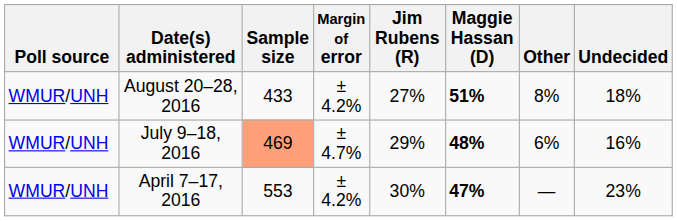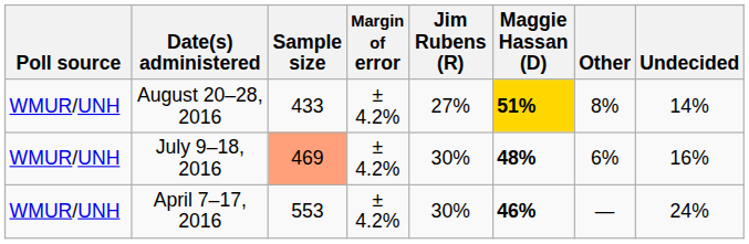August 20–28, 2016 | Maggie Hassan (D): no background -> gold background
August 20–28, 2016 | Undecided: 18% -> 14%
July 9–18, 2016 | Margin of error: ± 4.7% -> ± 4.2%
July 9–18, 2016 | Jim Rubens (R): 29% -> 30%
April 7–17, 2016 | Maggie Hassan (D): 47% -> 46%
April 7–17, 2016 | Undecided: 23% -> 24%
